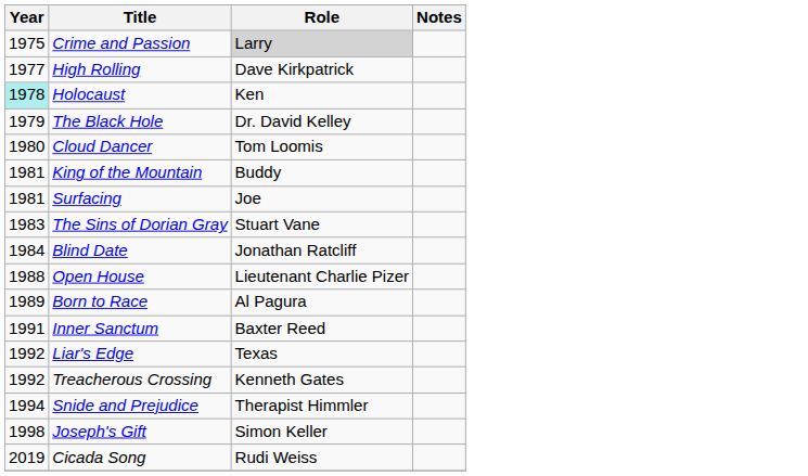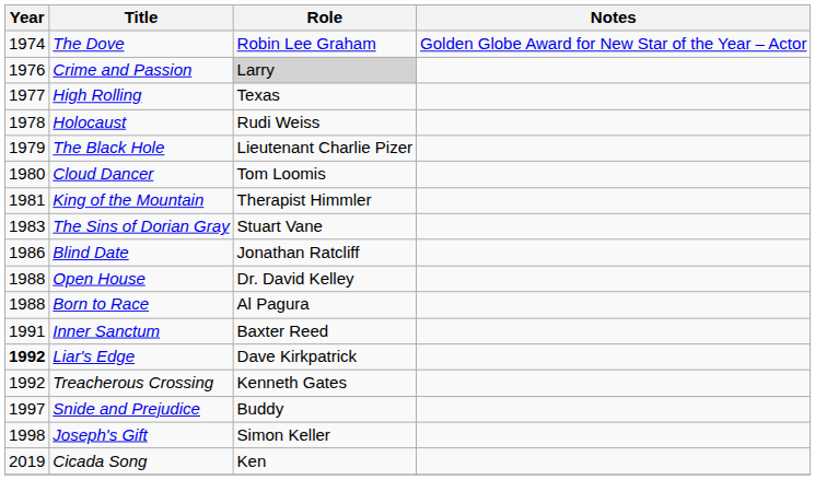+ row: 1974 | The Dove | Robin Lee Graham | Golden Globe Award for New Star of the Year – Actor
Crime and Passion | Year: 1975 -> 1976
High Rolling | Role: Dave Kirkpatrick -> Texas
Holocaust | Year: paleturquoise background -> no background
Holocaust | Role: Ken -> Rudi Weiss
The Black Hole | Role: Dr. David Kelley -> Lieutenant Charlie Pizer
King of the Mountain | Role: Buddy -> Therapist Himmler
- row: 1981 | Surfacing | Joe
Blind Date | Year: 1984 -> 1986
Open House | Role: Lieutenant Charlie Pizer -> Dr. David Kelley
Born to Race | Year: 1989 -> 1988
Liar's Edge | Year: normal -> bold
Liar's Edge | Role: Texas -> Dave Kirkpatrick
Snide and Prejudice | Year: 1994 -> 1997
Snide and Prejudice | Role: Therapist Himmler -> Buddy
Cicada Song | Role: Rudi Weiss -> Ken
